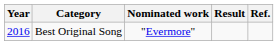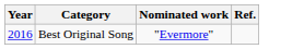- column: Result
